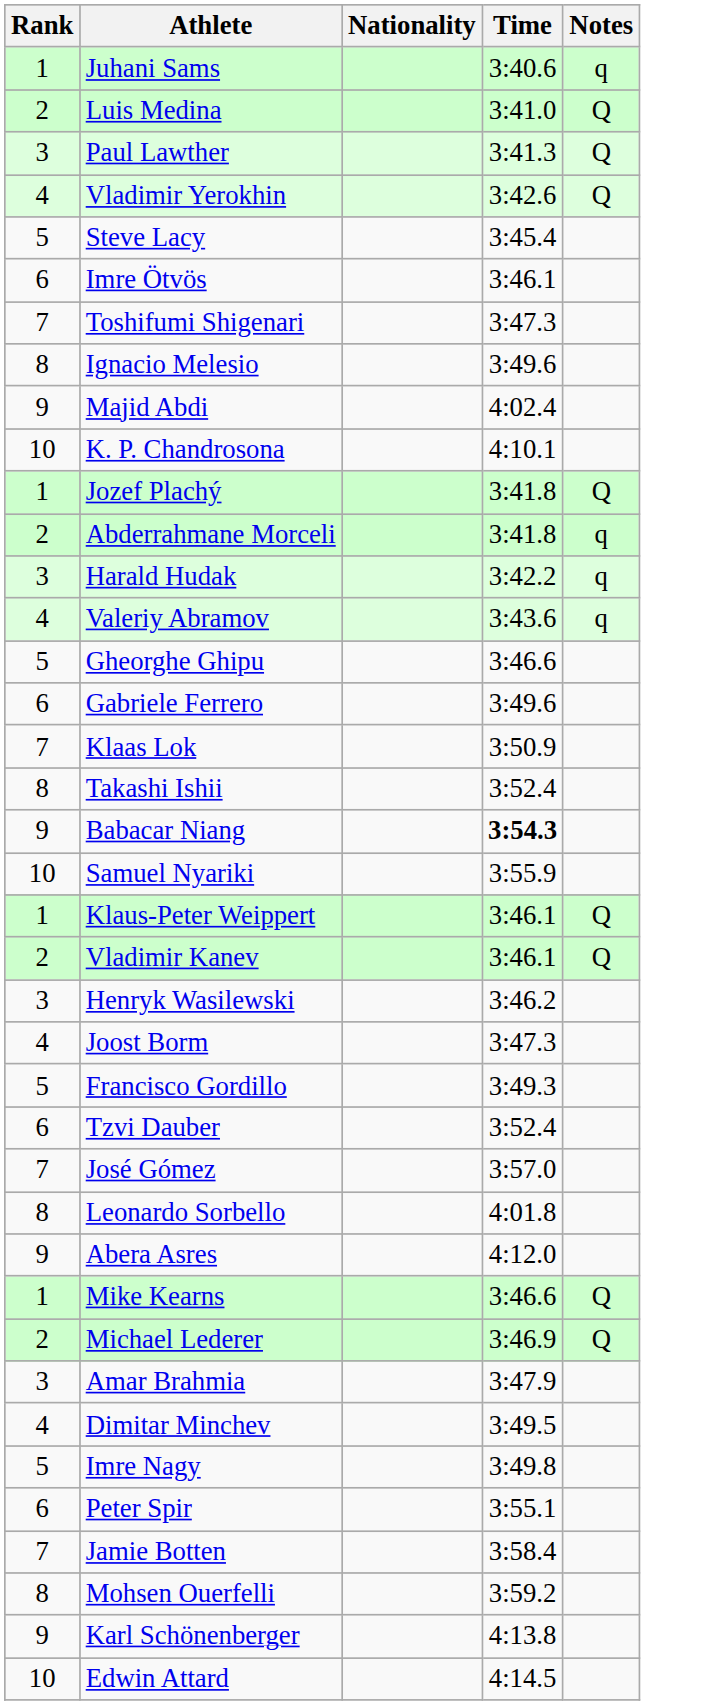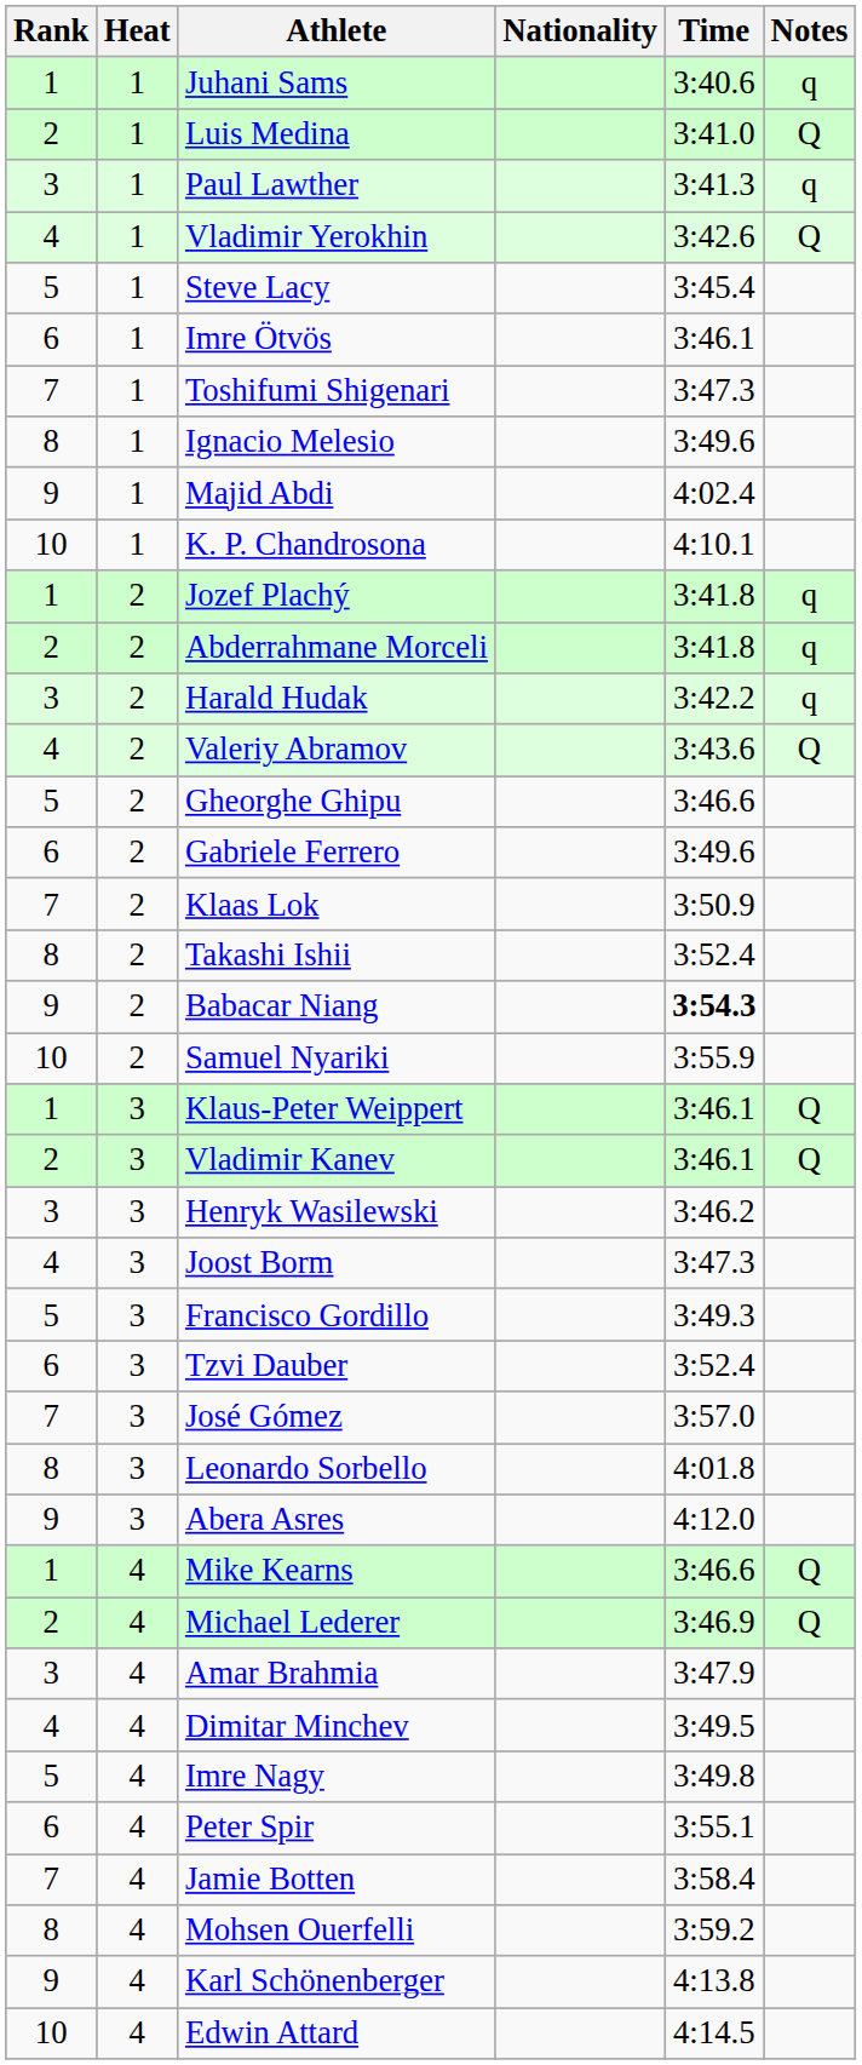+ column: Heat | 1 | 1 | 1 | 1 | 1 | 1 | 1 | 1 | 1 | 1 | 2 | 2 | 2 | 2 | 2 | 2 | 2 | 2 | 2 | 2 | 3 | 3 | 3 | 3 | 3 | 3 | 3 | 3 | 3 | 4 | 4 | 4 | 4 | 4 | 4 | 4 | 4 | 4 | 4
Paul Lawther | Notes: Q -> q
Jozef Plachý | Notes: Q -> q
Valeriy Abramov | Notes: q -> Q
